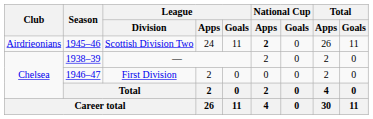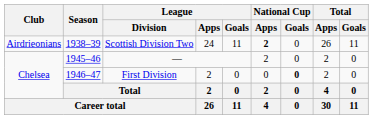Scottish Division Two | Season: 1945–46 -> 1938–39
— | Season: 1938–39 -> 1945–46
First Division | National Cup / Goals: normal -> bold
